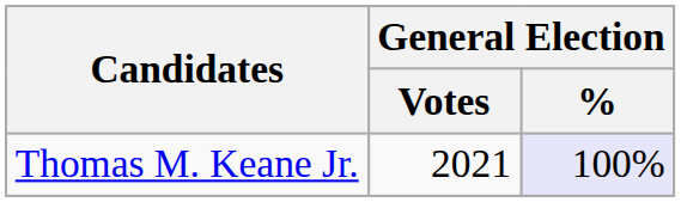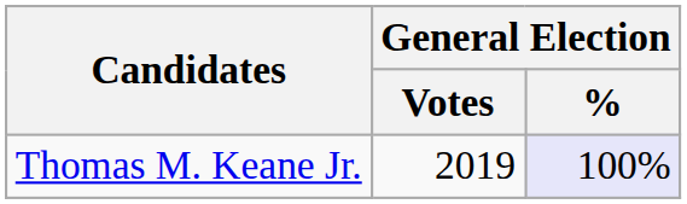Thomas M. Keane Jr. | General Election / Votes: 2021 -> 2019
